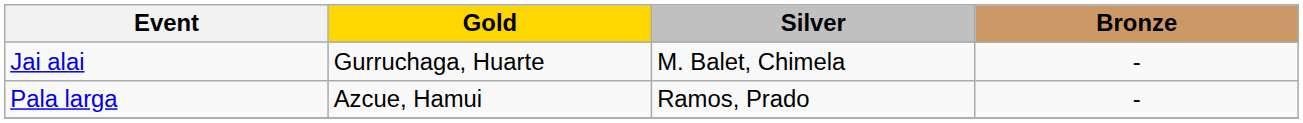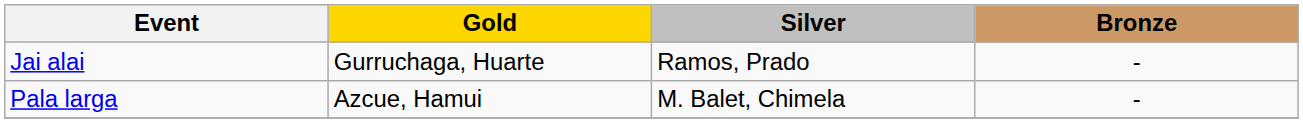Jai alai | Silver: M. Balet, Chimela -> Ramos, Prado
Pala larga | Silver: Ramos, Prado -> M. Balet, Chimela
